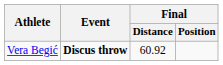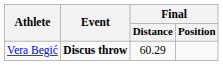Vera Begić | Final / Distance: 60.92 -> 60.29
